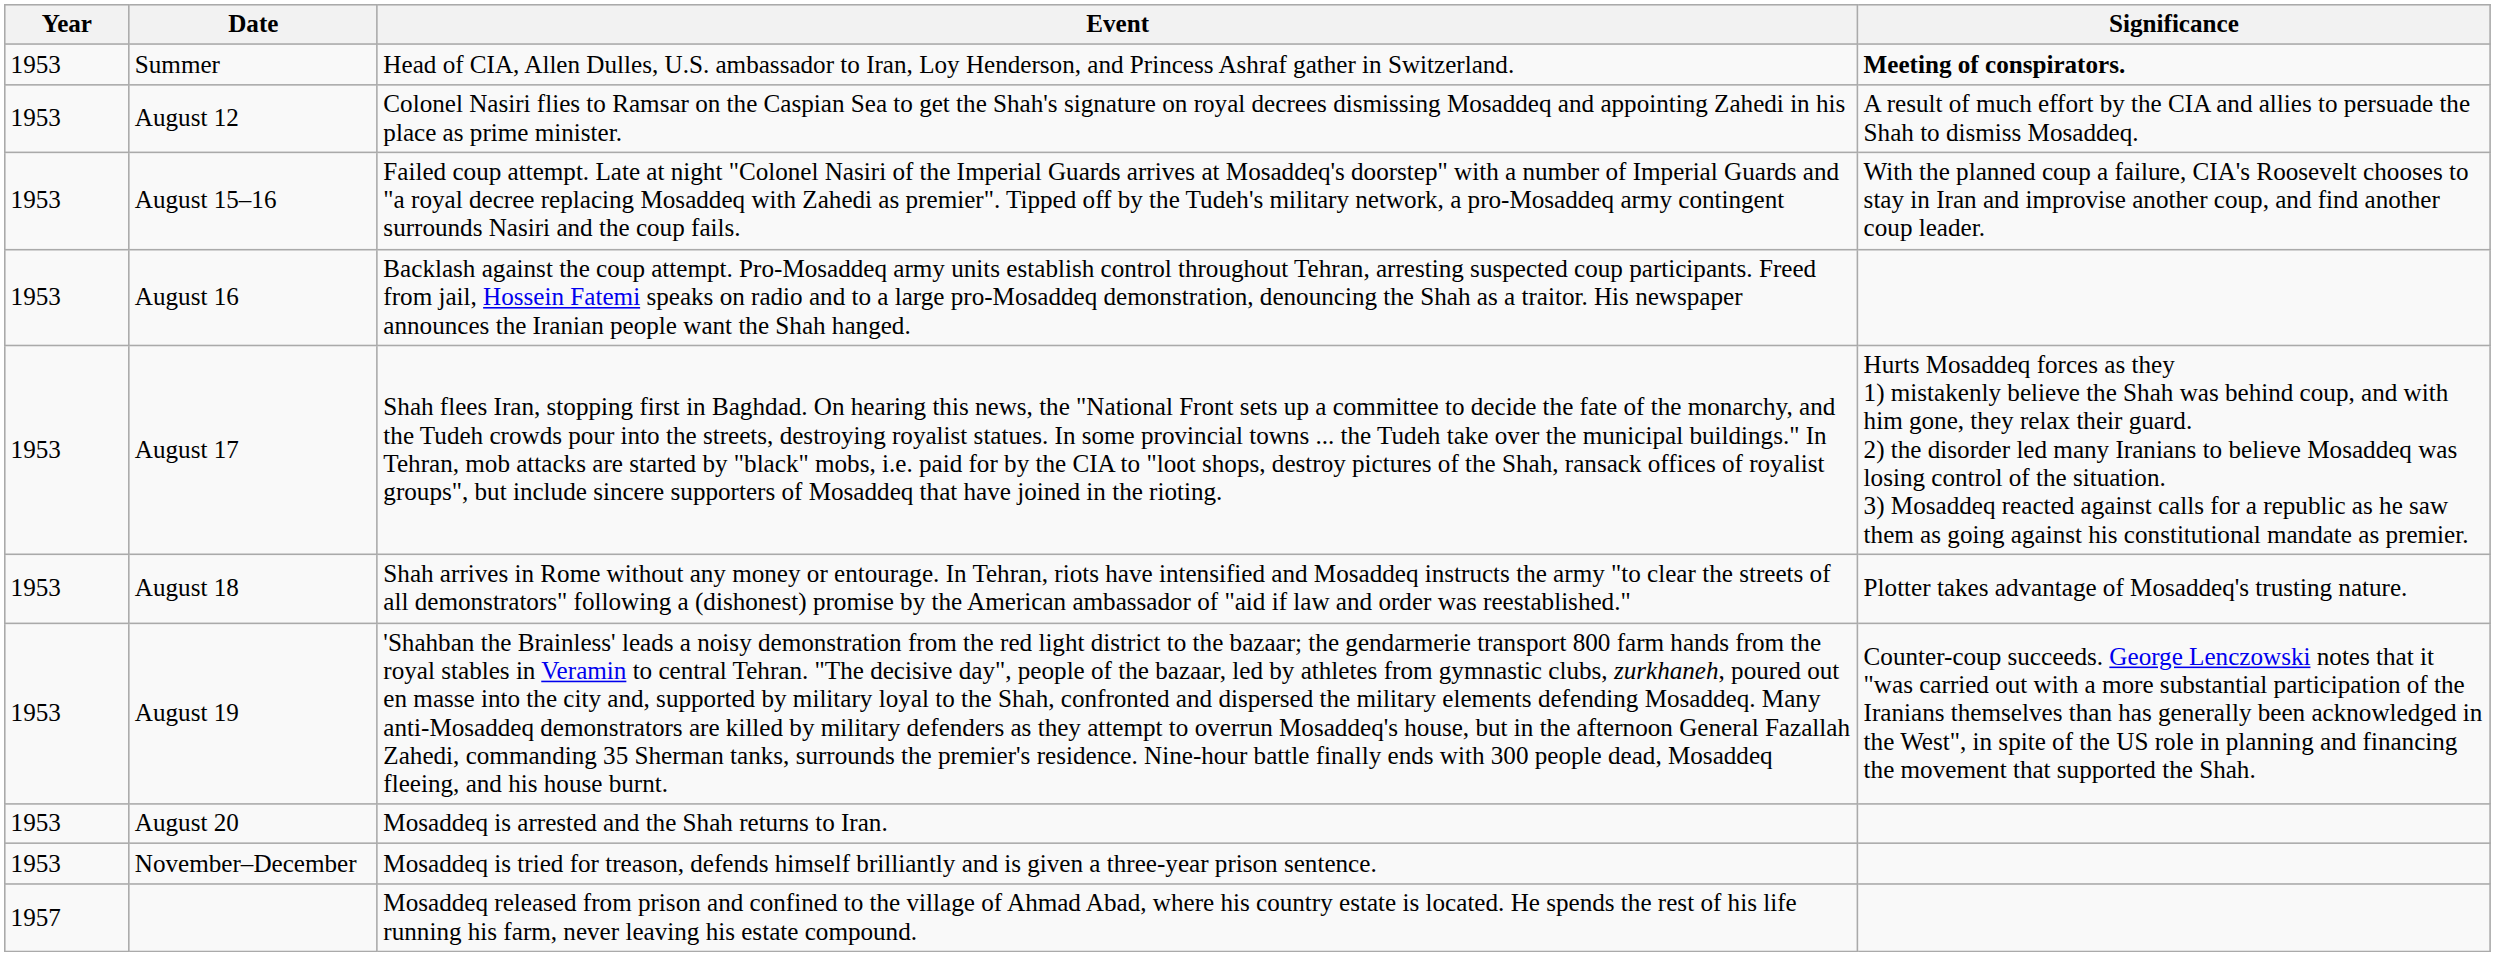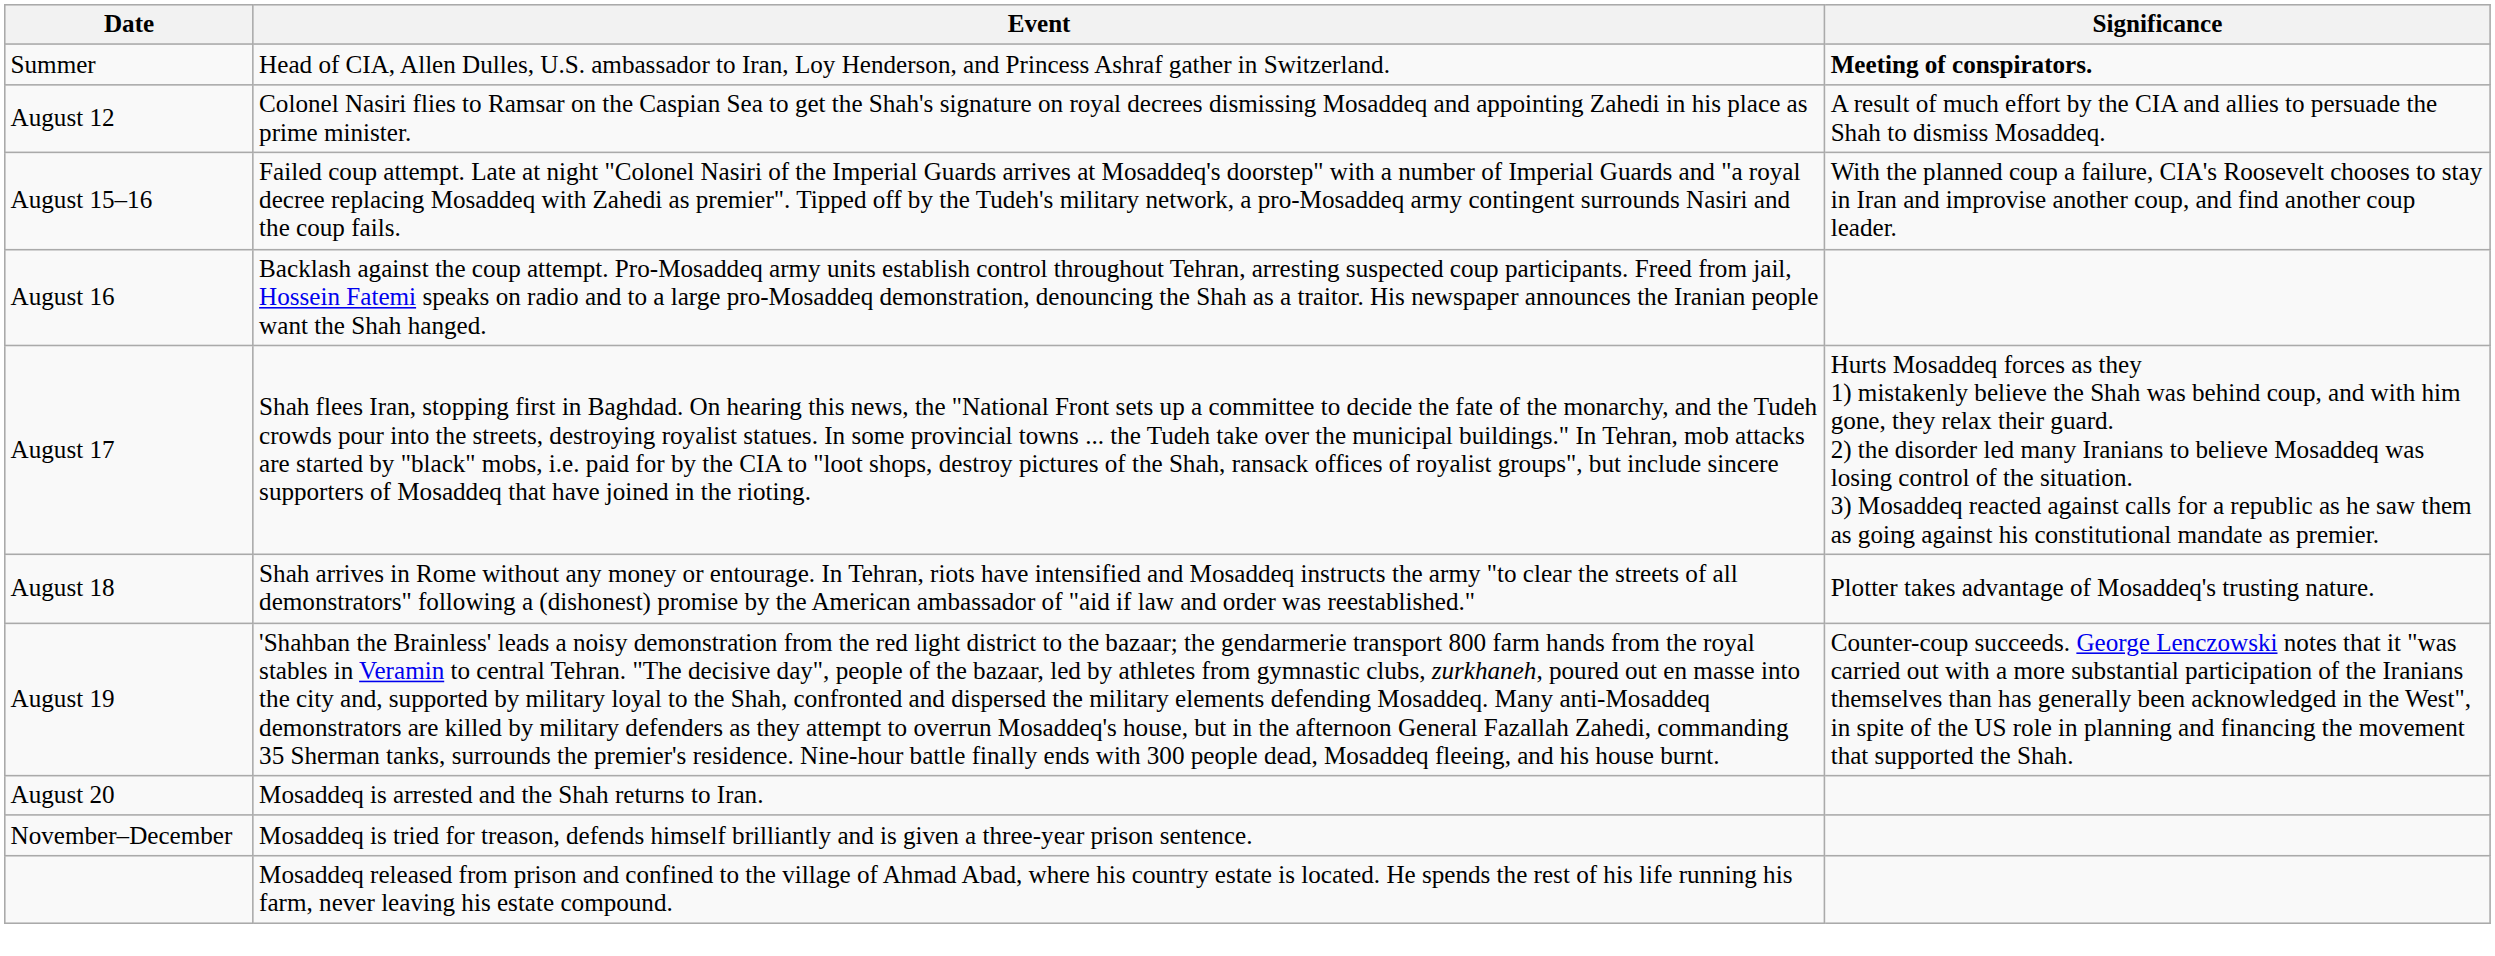- column: Year | 1953 | 1953 | 1953 | 1953 | 1953 | 1953 | 1953 | 1953 | 1953 | 1957
